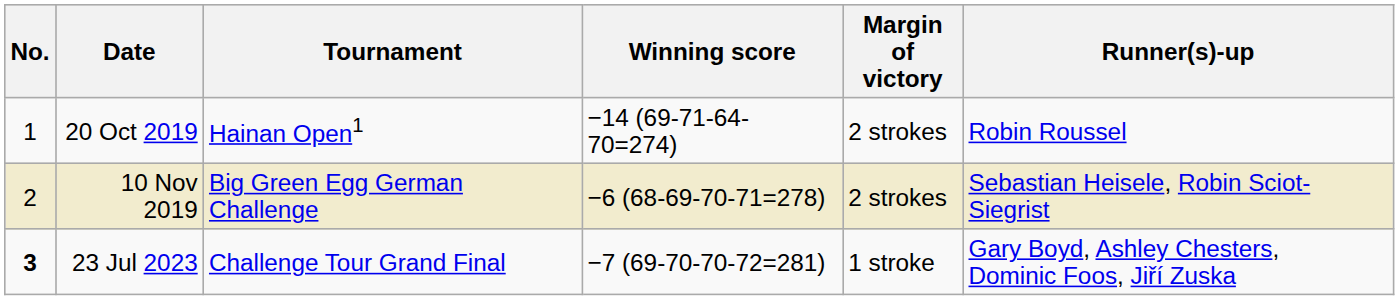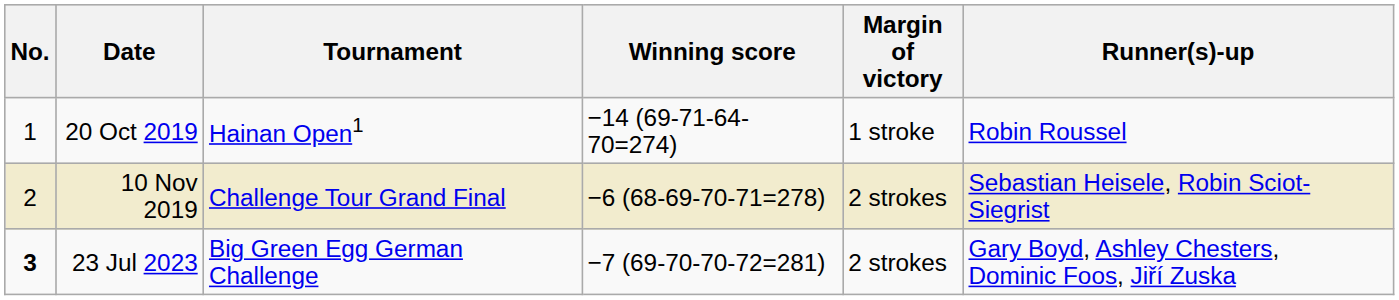20 Oct 2019 | Margin of victory: 2 strokes -> 1 stroke
10 Nov 2019 | Tournament: Big Green Egg German Challenge -> Challenge Tour Grand Final
23 Jul 2023 | Tournament: Challenge Tour Grand Final -> Big Green Egg German Challenge
23 Jul 2023 | Margin of victory: 1 stroke -> 2 strokes
